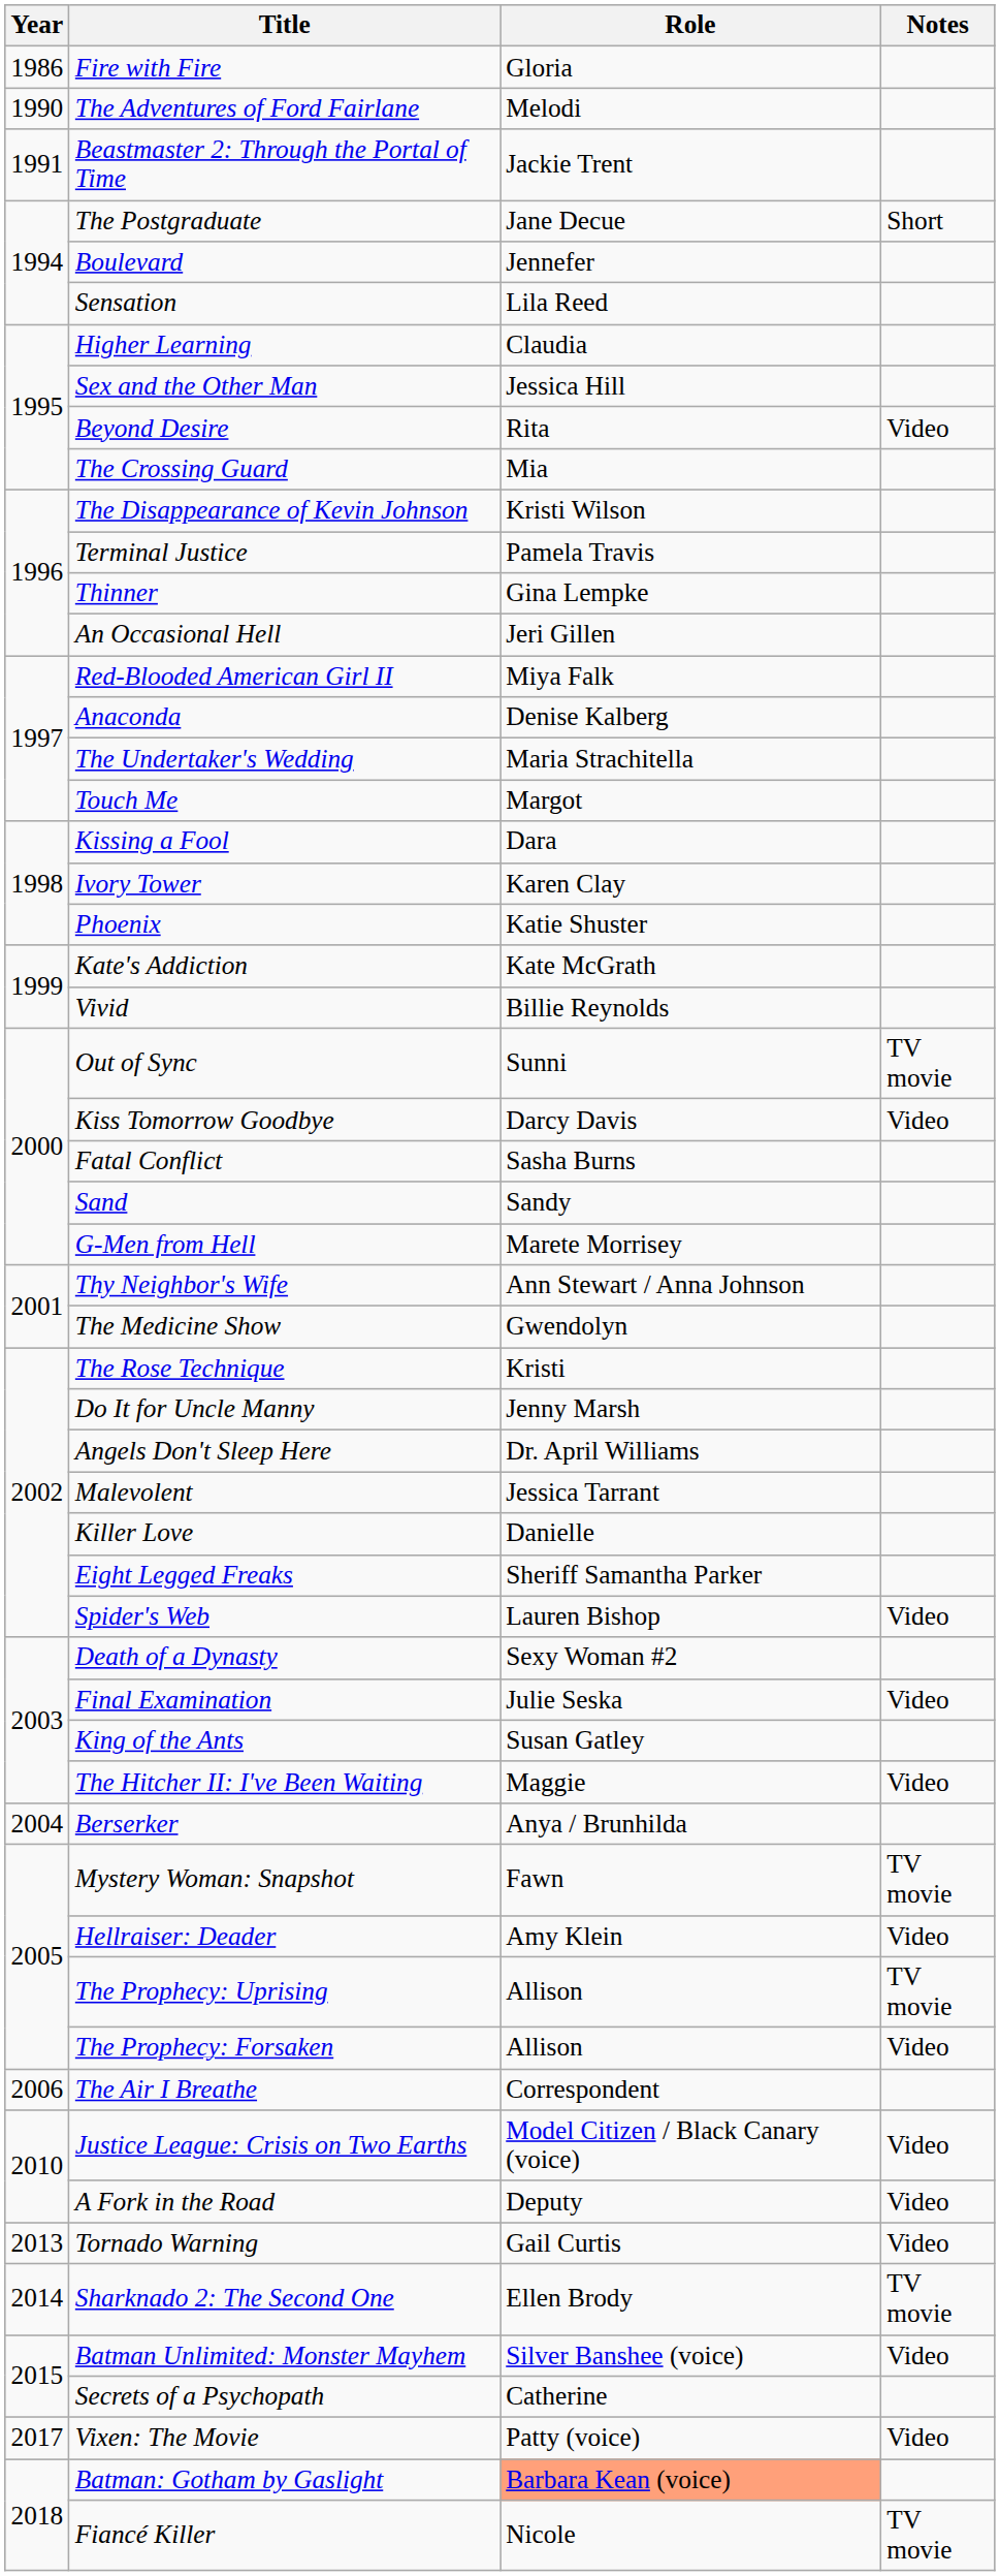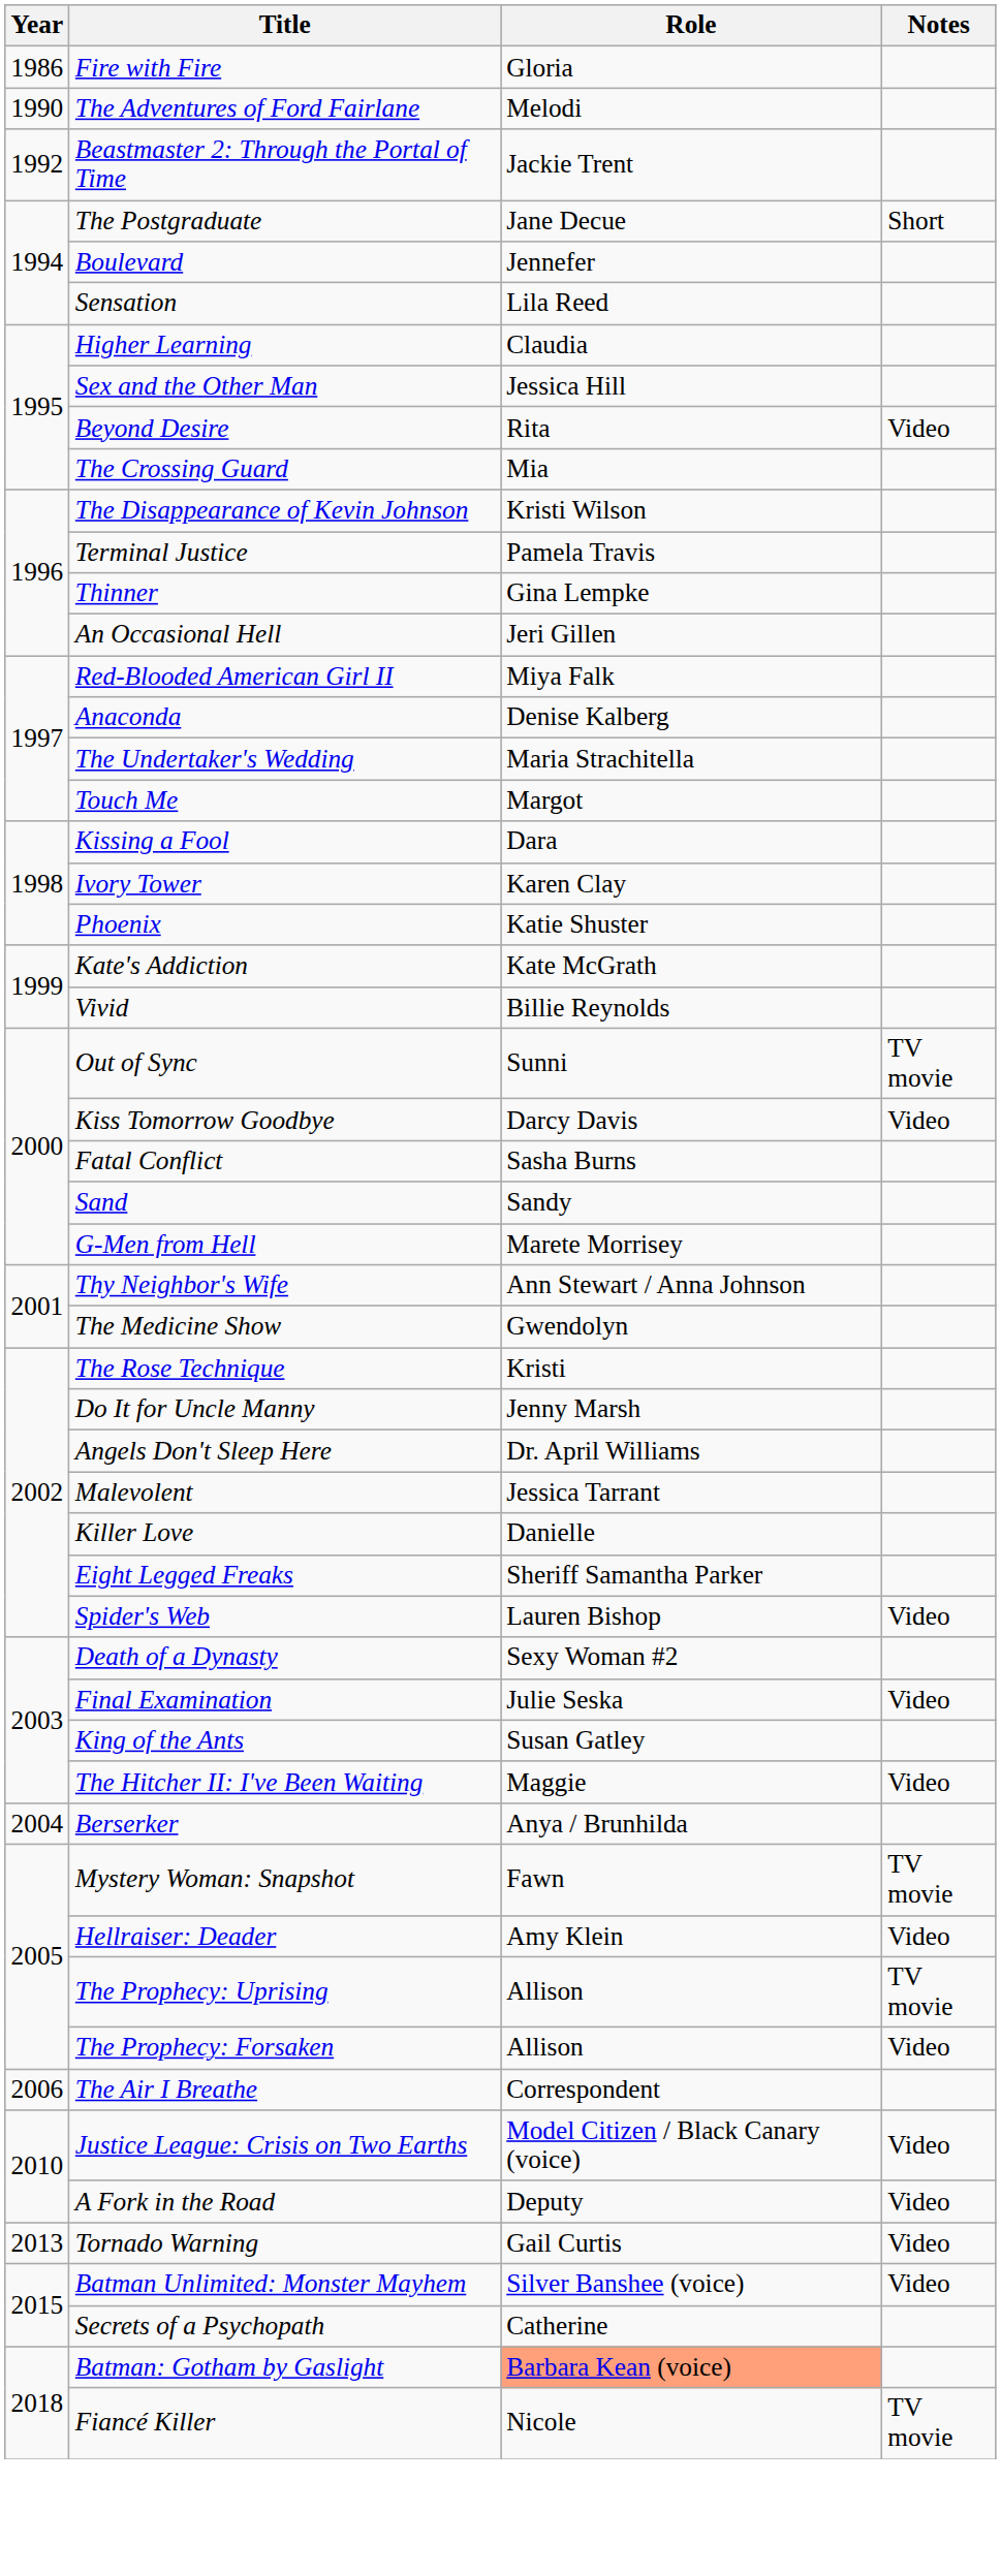Beastmaster 2: Through the Portal of Time | Year: 1991 -> 1992
- row: 2014 | Sharknado 2: The Second One | Ellen Brody | TV movie
- row: 2017 | Vixen: The Movie | Patty (voice) | Video
